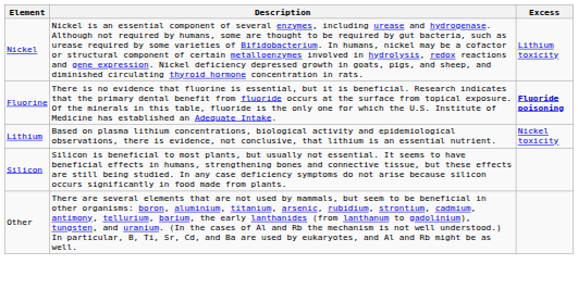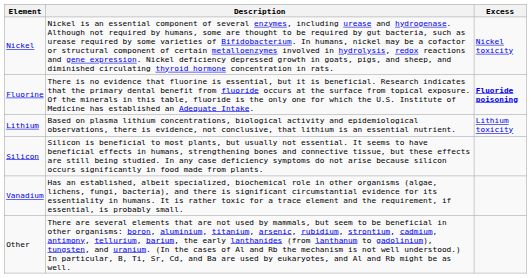Nickel | Excess: Lithium toxicity -> Nickel toxicity
Lithium | Excess: Nickel toxicity -> Lithium toxicity
+ row: Vanadium | Has an established, albeit specialized, biochemical role in other organisms (algae, lichens, fungi, bacteria), and there is significant circumstantial evidence for its essentiality in humans. It is rather toxic for a trace element and the requirement, if essential, is probably small.
